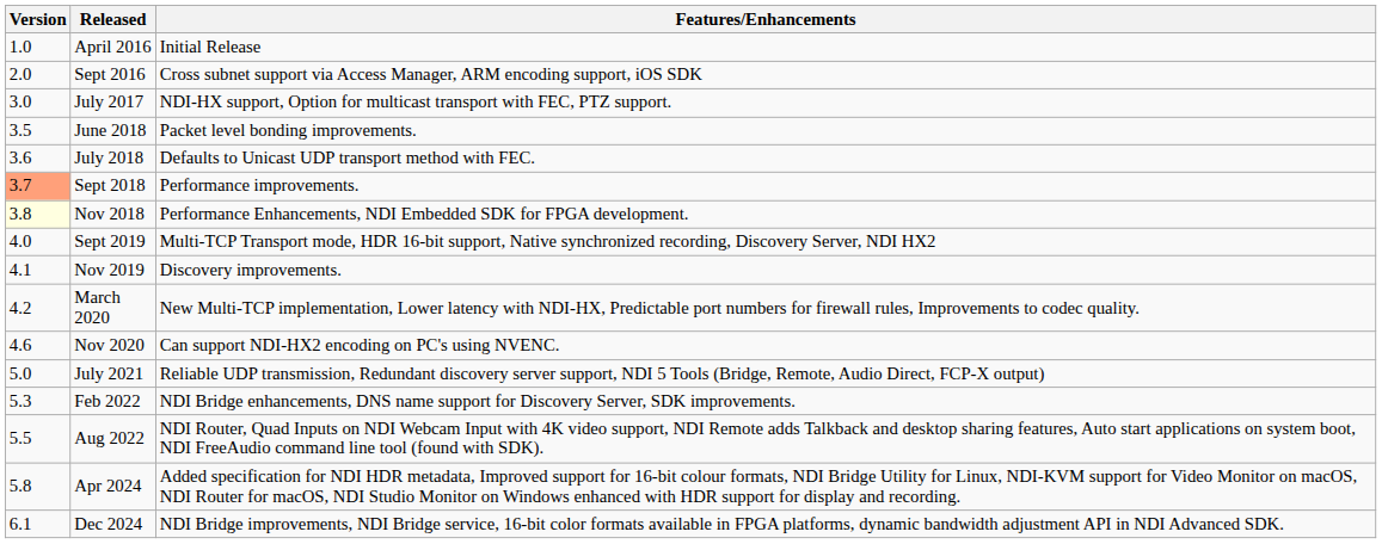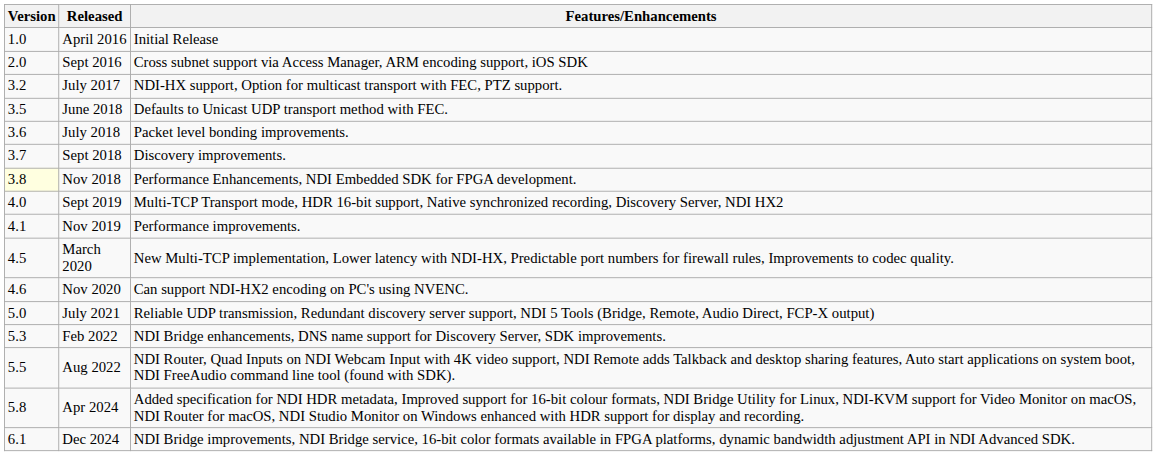July 2017 | Version: 3.0 -> 3.2
June 2018 | Features/Enhancements: Packet level bonding improvements. -> Defaults to Unicast UDP transport method with FEC.
July 2018 | Features/Enhancements: Defaults to Unicast UDP transport method with FEC. -> Packet level bonding improvements.
Sept 2018 | Version: lightsalmon background -> no background
Sept 2018 | Features/Enhancements: Performance improvements. -> Discovery improvements.
Nov 2019 | Features/Enhancements: Discovery improvements. -> Performance improvements.
March 2020 | Version: 4.2 -> 4.5
